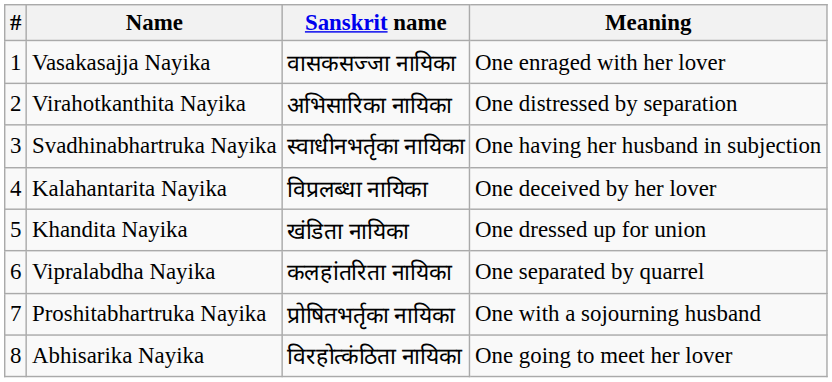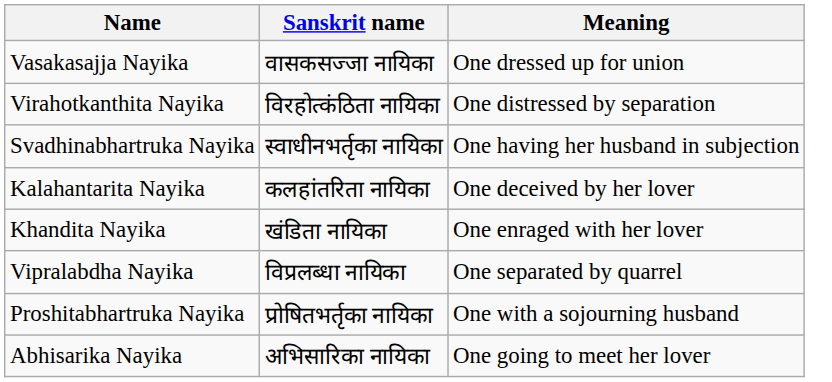- column: # | 1 | 2 | 3 | 4 | 5 | 6 | 7 | 8
Vasakasajja Nayika | Meaning: One enraged with her lover -> One dressed up for union
Virahotkanthita Nayika | Sanskrit name: अभिसारिका नायिका -> विरहोत्कंठिता नायिका
Kalahantarita Nayika | Sanskrit name: विप्रलब्धा नायिका -> कलहांतरिता नायिका
Khandita Nayika | Meaning: One dressed up for union -> One enraged with her lover
Vipralabdha Nayika | Sanskrit name: कलहांतरिता नायिका -> विप्रलब्धा नायिका
Abhisarika Nayika | Sanskrit name: विरहोत्कंठिता नायिका -> अभिसारिका नायिका
